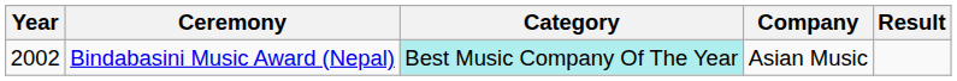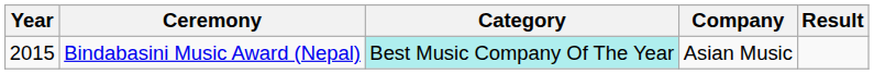Bindabasini Music Award (Nepal) | Year: 2002 -> 2015
